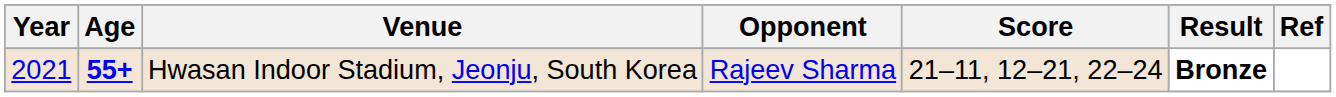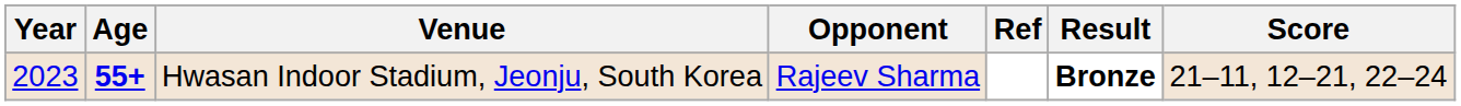columns swapped: Score <-> Ref
Hwasan Indoor Stadium, Jeonju, South Korea | Year: 2021 -> 2023
